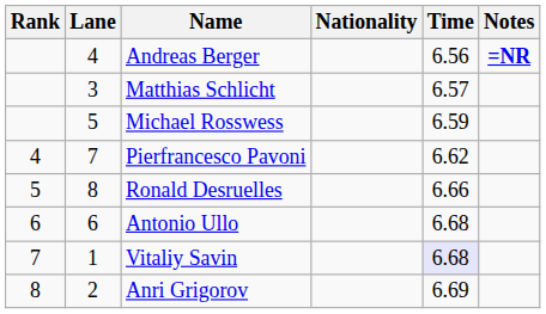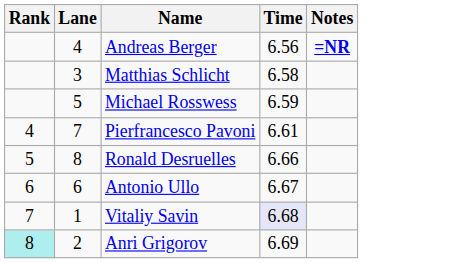- column: Nationality
Matthias Schlicht | Time: 6.57 -> 6.58
Pierfrancesco Pavoni | Time: 6.62 -> 6.61
Antonio Ullo | Time: 6.68 -> 6.67
Anri Grigorov | Rank: no background -> paleturquoise background
